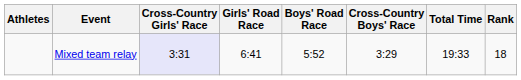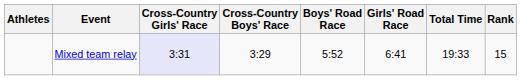columns swapped: Cross-Country Boys' Race <-> Girls' Road Race
Mixed team relay | Rank: 18 -> 15
